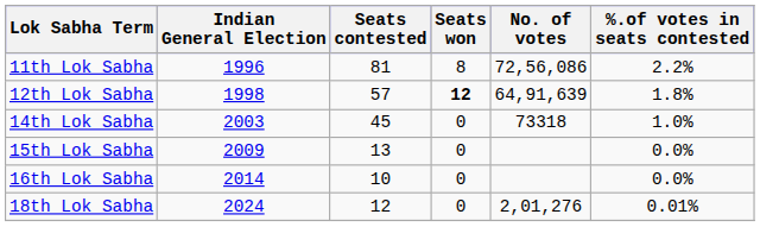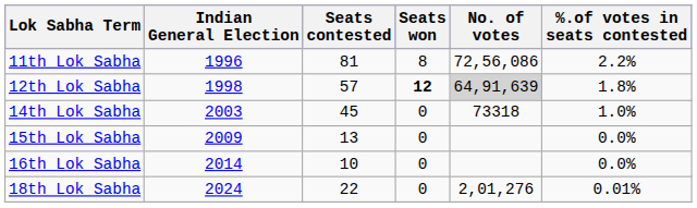12th Lok Sabha | No. of votes: no background -> lightgrey background
18th Lok Sabha | Seats contested: 12 -> 22
